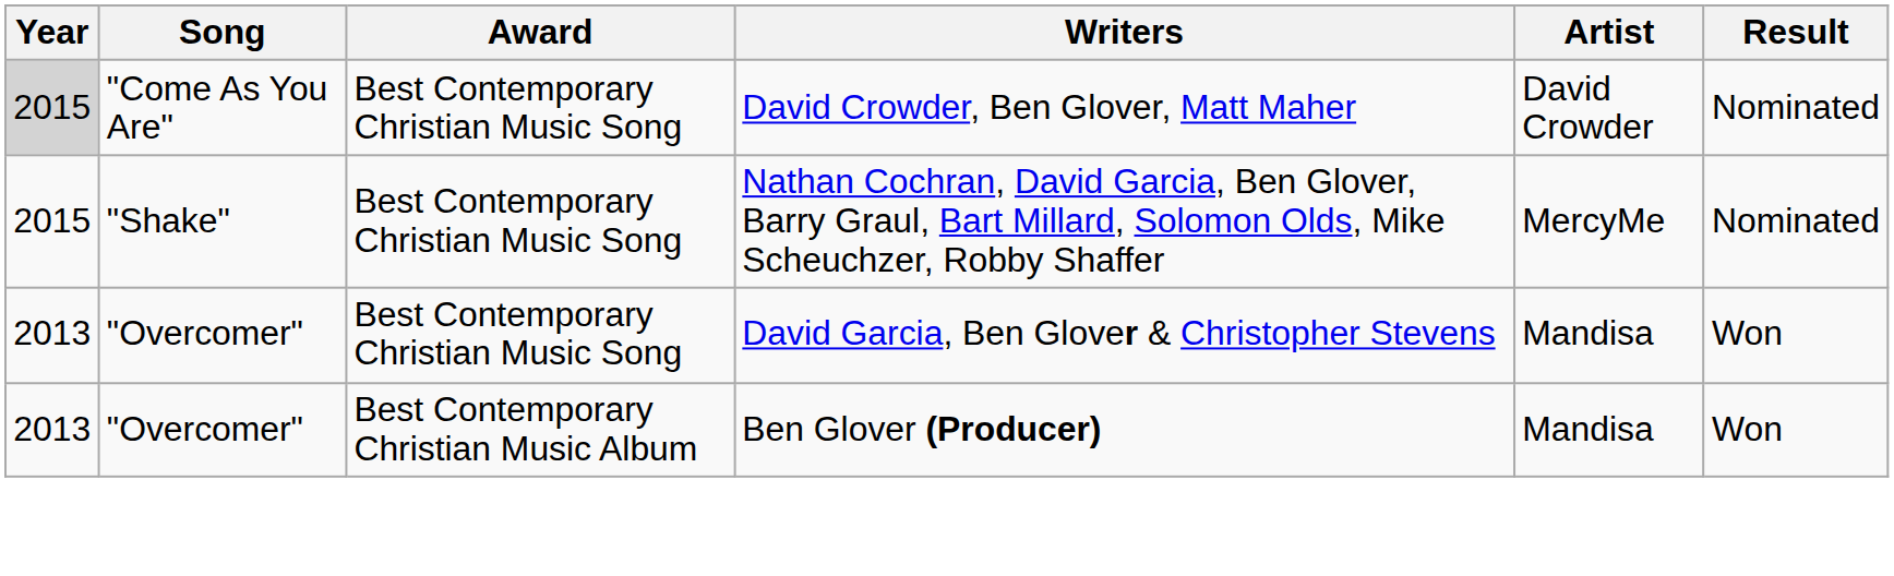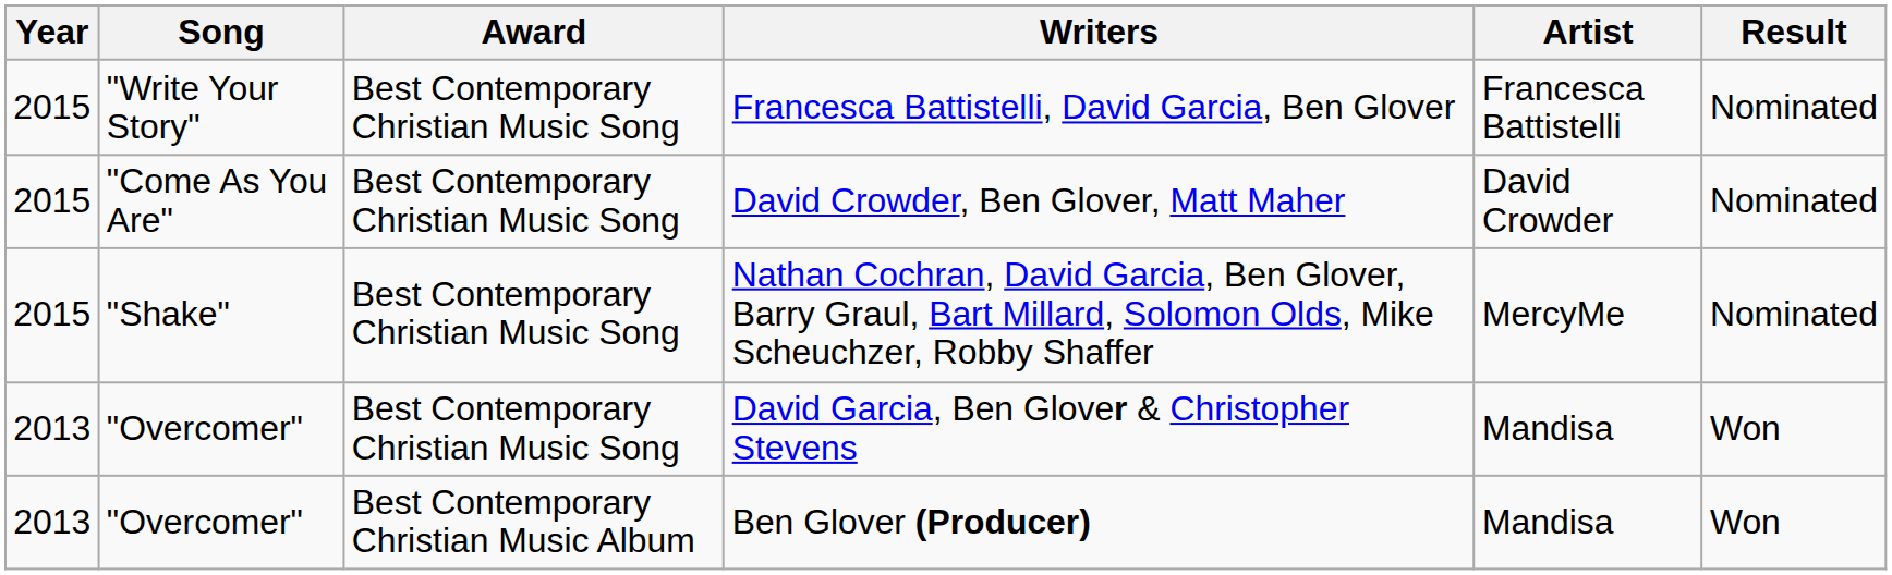+ row: 2015 | "Write Your Story" | Best Contemporary Christian Music Song | Francesca Battistelli, David Garcia, Ben Glover | Francesca Battistelli | Nominated
David Crowder, Ben Glover, Matt Maher | Year: lightgrey background -> no background
